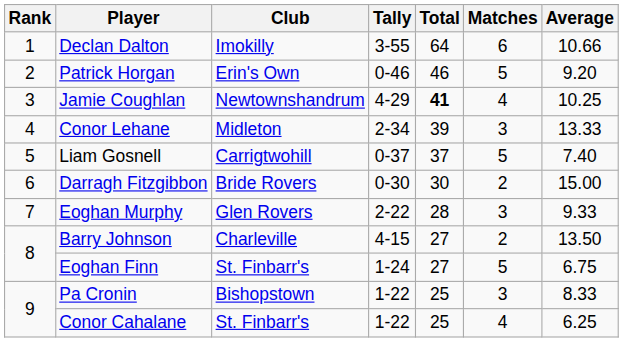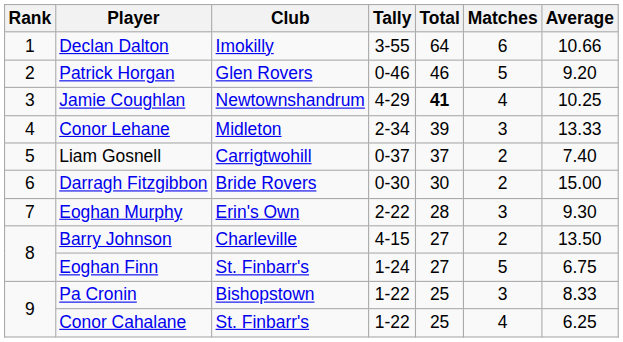Patrick Horgan | Club: Erin's Own -> Glen Rovers
Liam Gosnell | Matches: 5 -> 2
Eoghan Murphy | Club: Glen Rovers -> Erin's Own
Eoghan Murphy | Average: 9.33 -> 9.30
